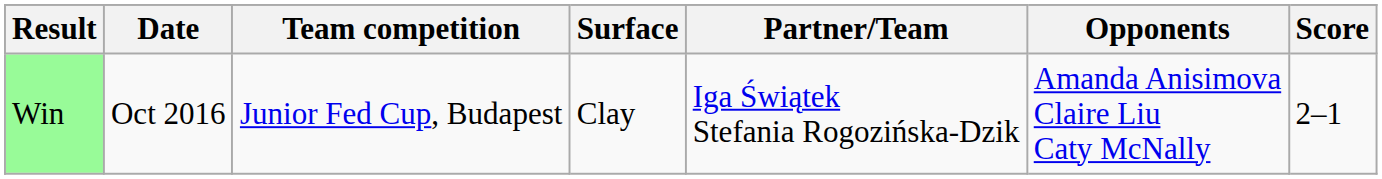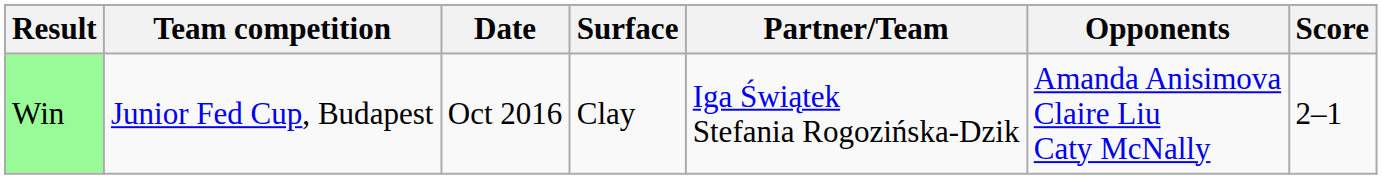columns swapped: Date <-> Team competition
